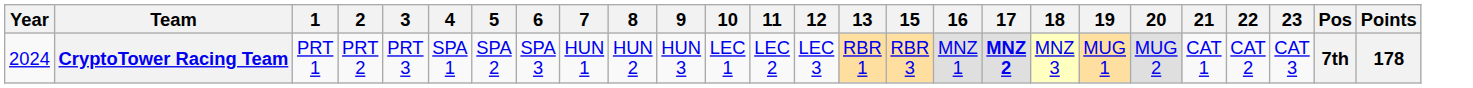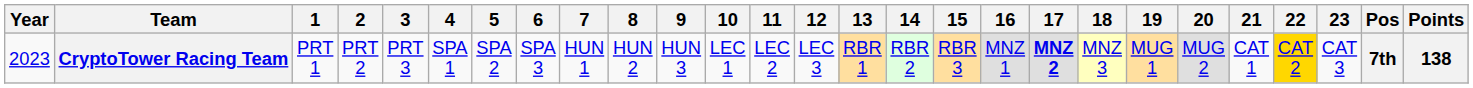+ column: 14 | RBR 2
CryptoTower Racing Team | Year: 2024 -> 2023
CryptoTower Racing Team | 22: no background -> gold background
CryptoTower Racing Team | Points: 178 -> 138
